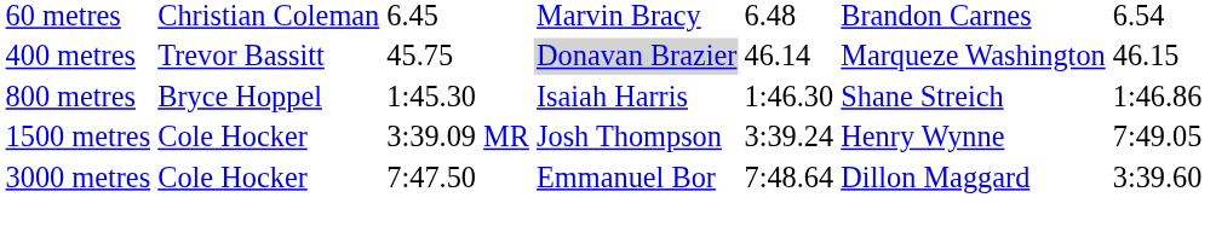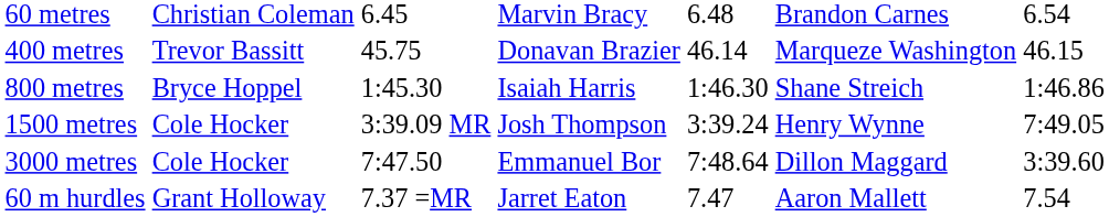400 metres | column 4: lightgrey background -> no background
+ row: 60 m hurdles | Grant Holloway | 7.37 =MR | Jarret Eaton | 7.47 | Aaron Mallett | 7.54
